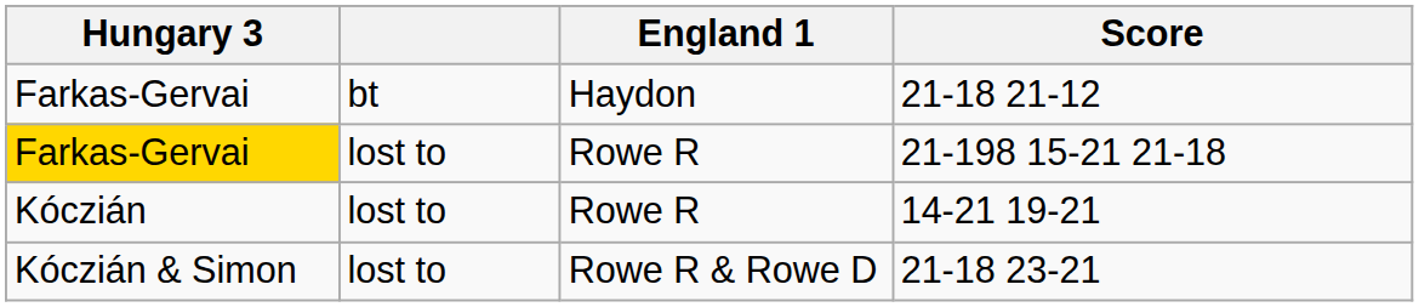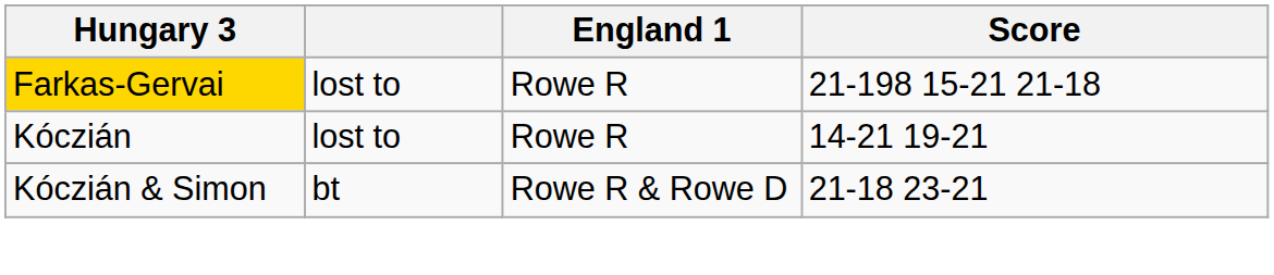- row: Farkas-Gervai | bt | Haydon | 21-18 21-12
21-18 23-21 | column 2: lost to -> bt
